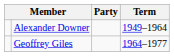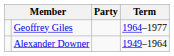rows swapped: Alexander Downer <-> Geoffrey Giles
